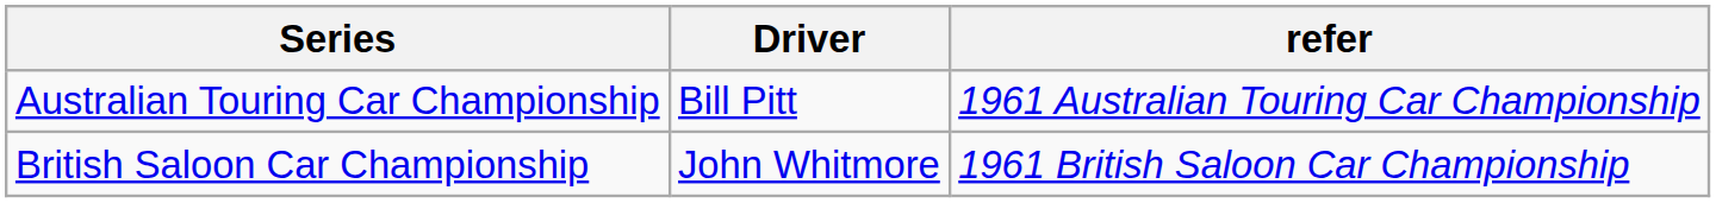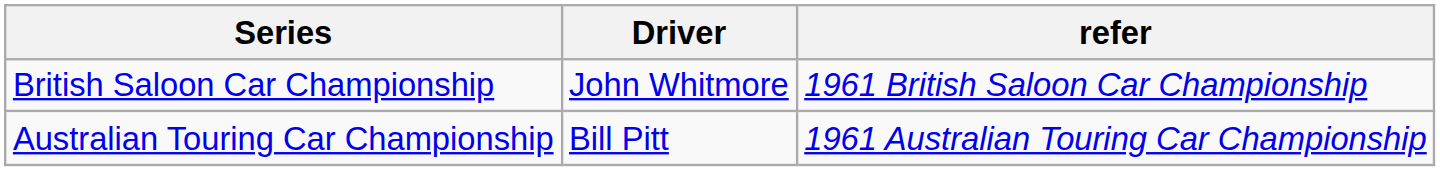rows swapped: Australian Touring Car Championship <-> British Saloon Car Championship
